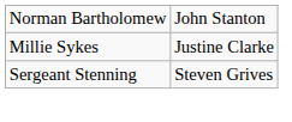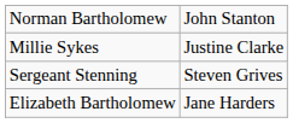+ row: Elizabeth Bartholomew | Jane Harders
